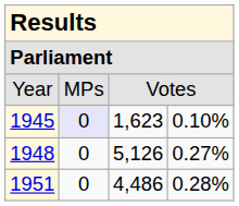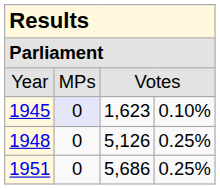1948 | column 4: 0.27% -> 0.25%
1951 | column 3: 4,486 -> 5,686
1951 | column 4: 0.28% -> 0.25%
